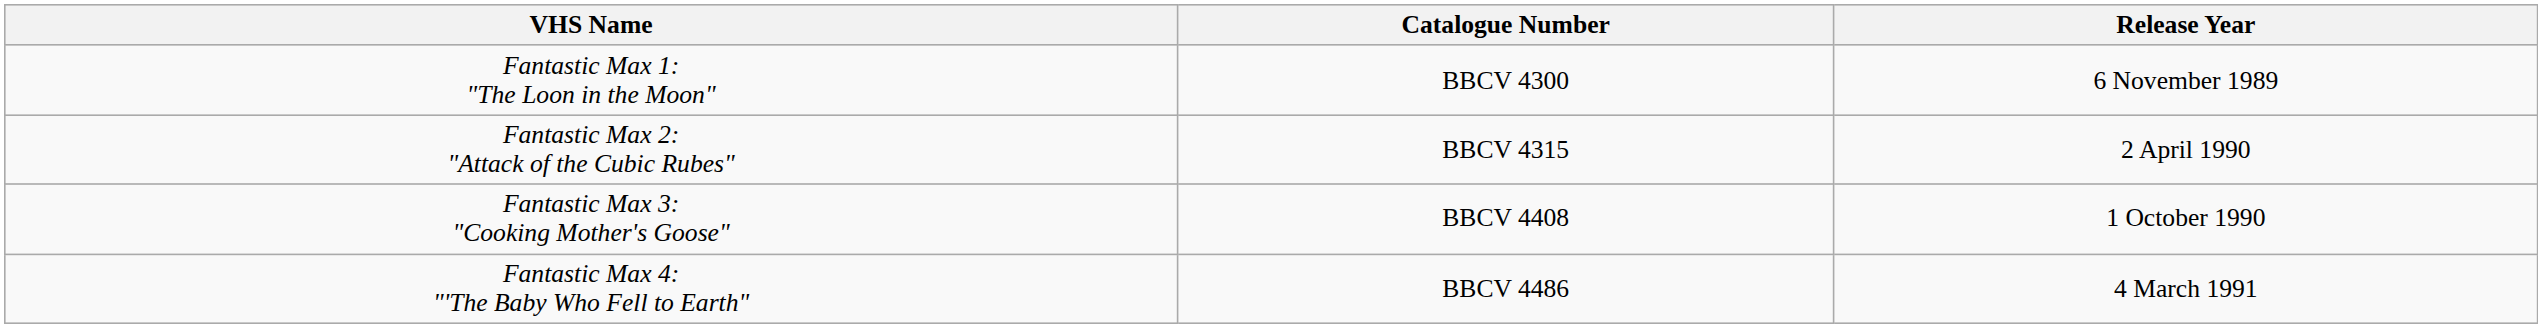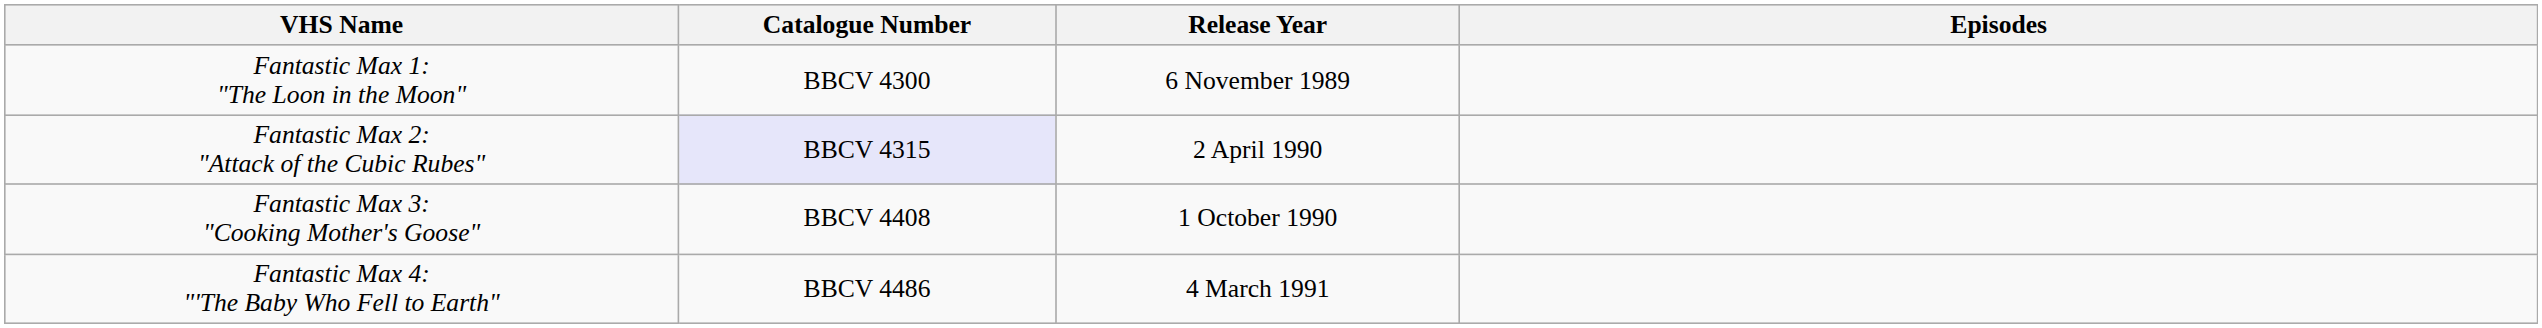+ column: Episodes
Fantastic Max 2: "Attack of the Cubic Rubes" | Catalogue Number: no background -> lavender background
